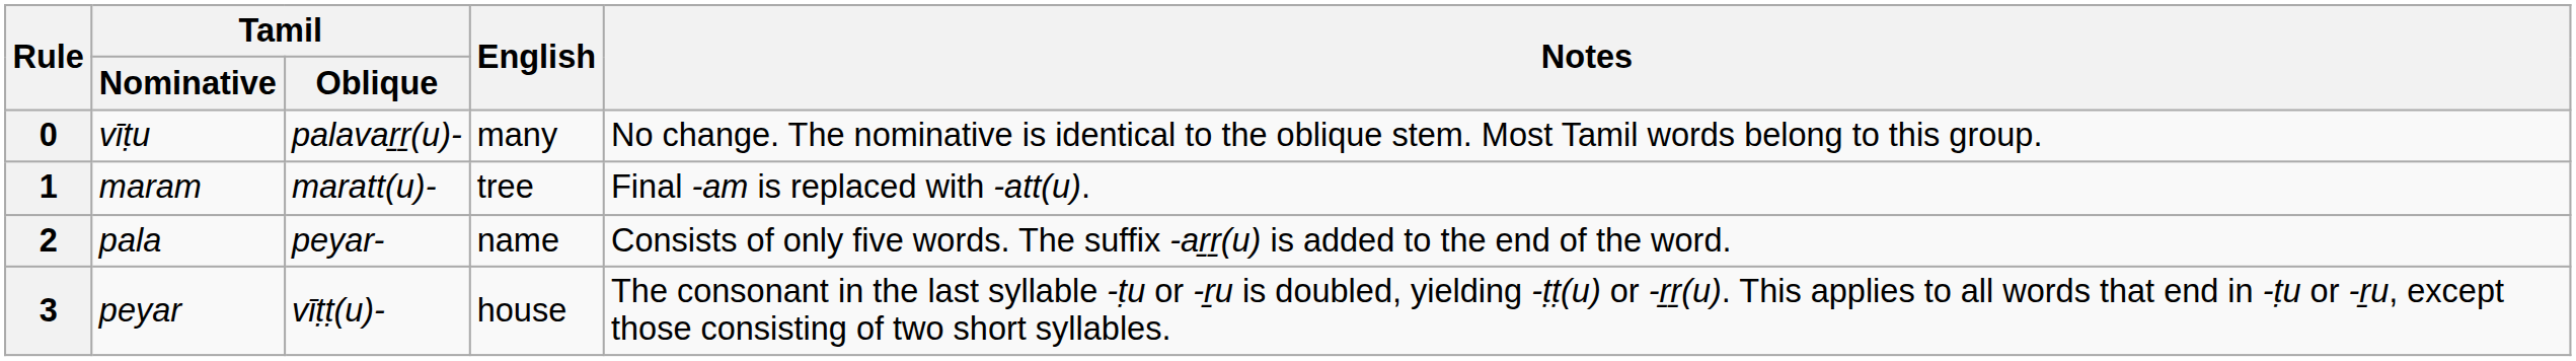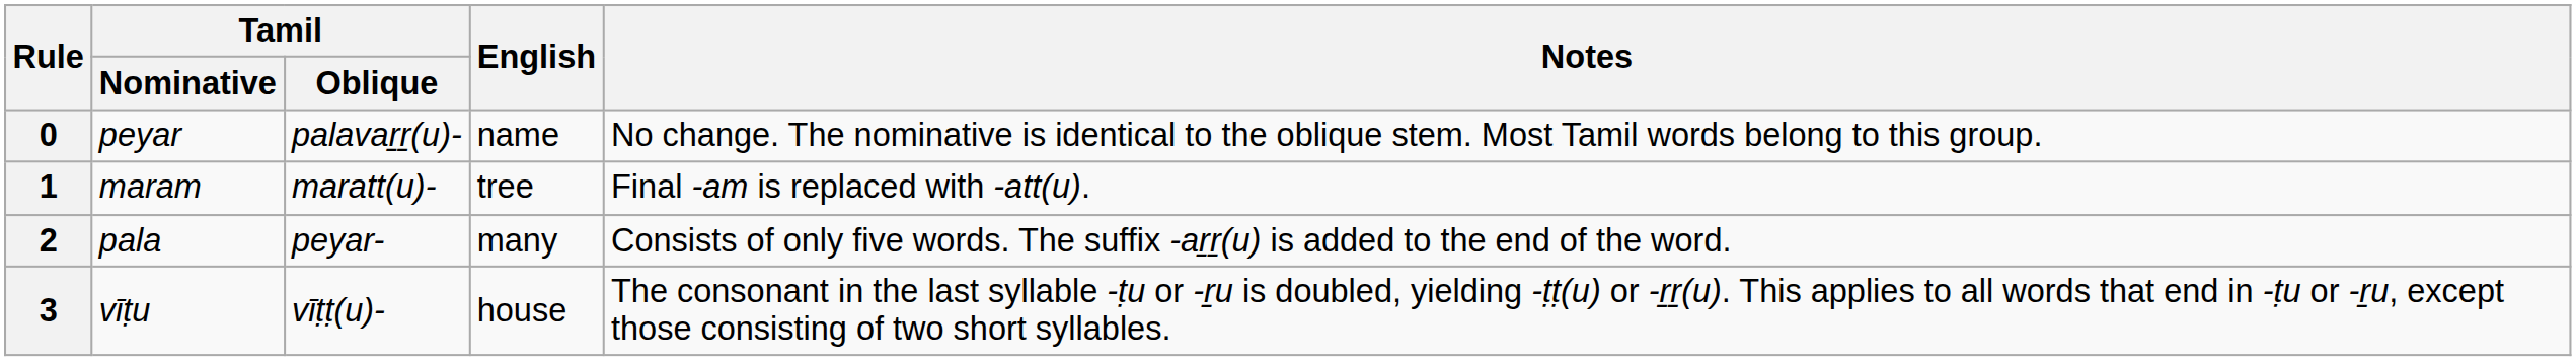0 | Tamil / Nominative: vīṭu -> peyar
0 | English: many -> name
2 | English: name -> many
3 | Tamil / Nominative: peyar -> vīṭu
